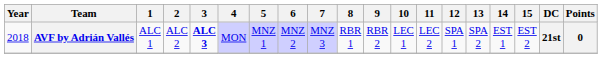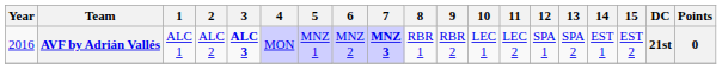AVF by Adrián Vallés | Year: 2018 -> 2016
AVF by Adrián Vallés | 7: normal -> bold
